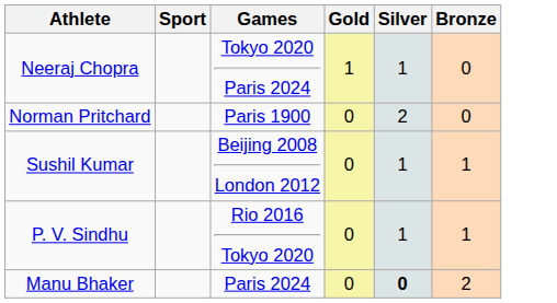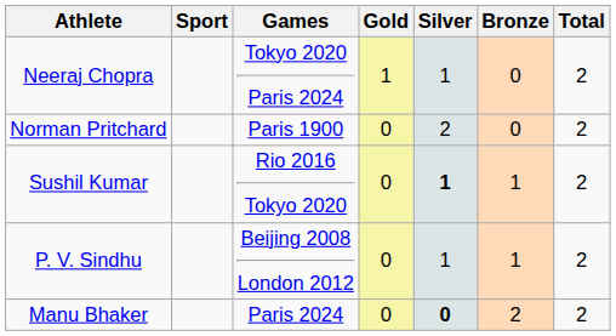+ column: Total | 2 | 2 | 2 | 2 | 2
Sushil Kumar | Games: Beijing 2008 London 2012 -> Rio 2016 Tokyo 2020
Sushil Kumar | Silver: normal -> bold
P. V. Sindhu | Games: Rio 2016 Tokyo 2020 -> Beijing 2008 London 2012
